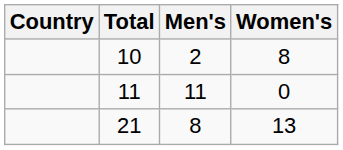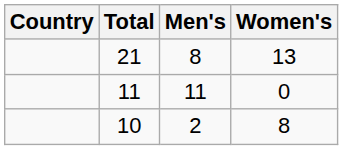rows swapped: 21 <-> 10
